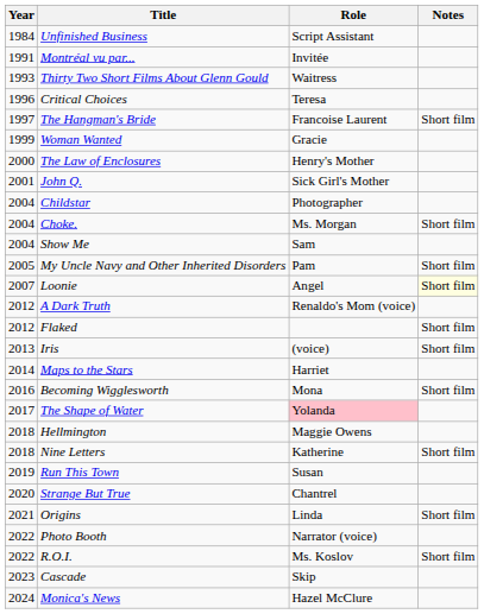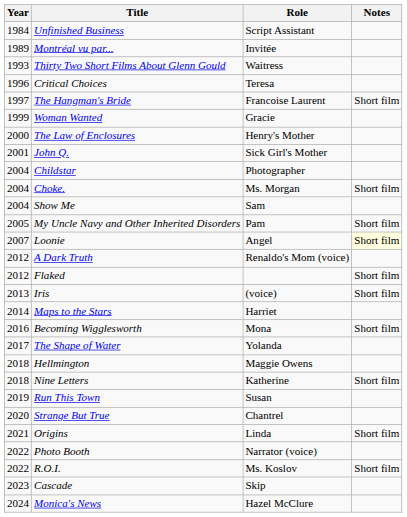Montréal vu par... | Year: 1991 -> 1989
The Shape of Water | Role: pink background -> no background
